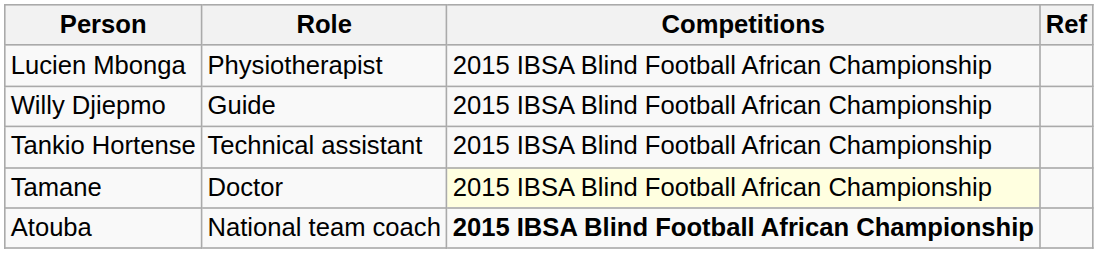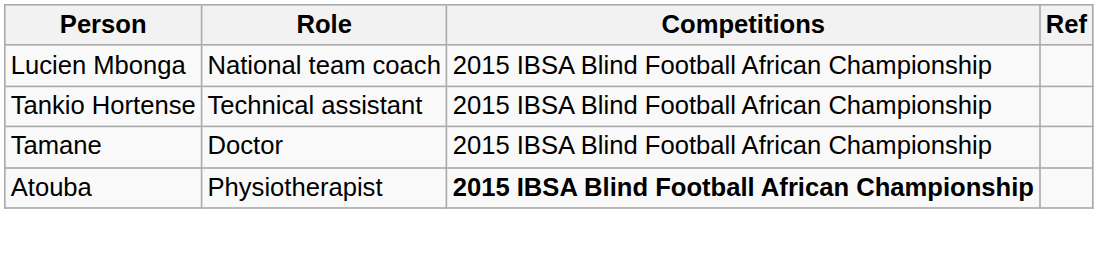Lucien Mbonga | Role: Physiotherapist -> National team coach
- row: Willy Djiepmo | Guide | 2015 IBSA Blind Football African Championship
Tamane | Competitions: lightyellow background -> no background
Atouba | Role: National team coach -> Physiotherapist
